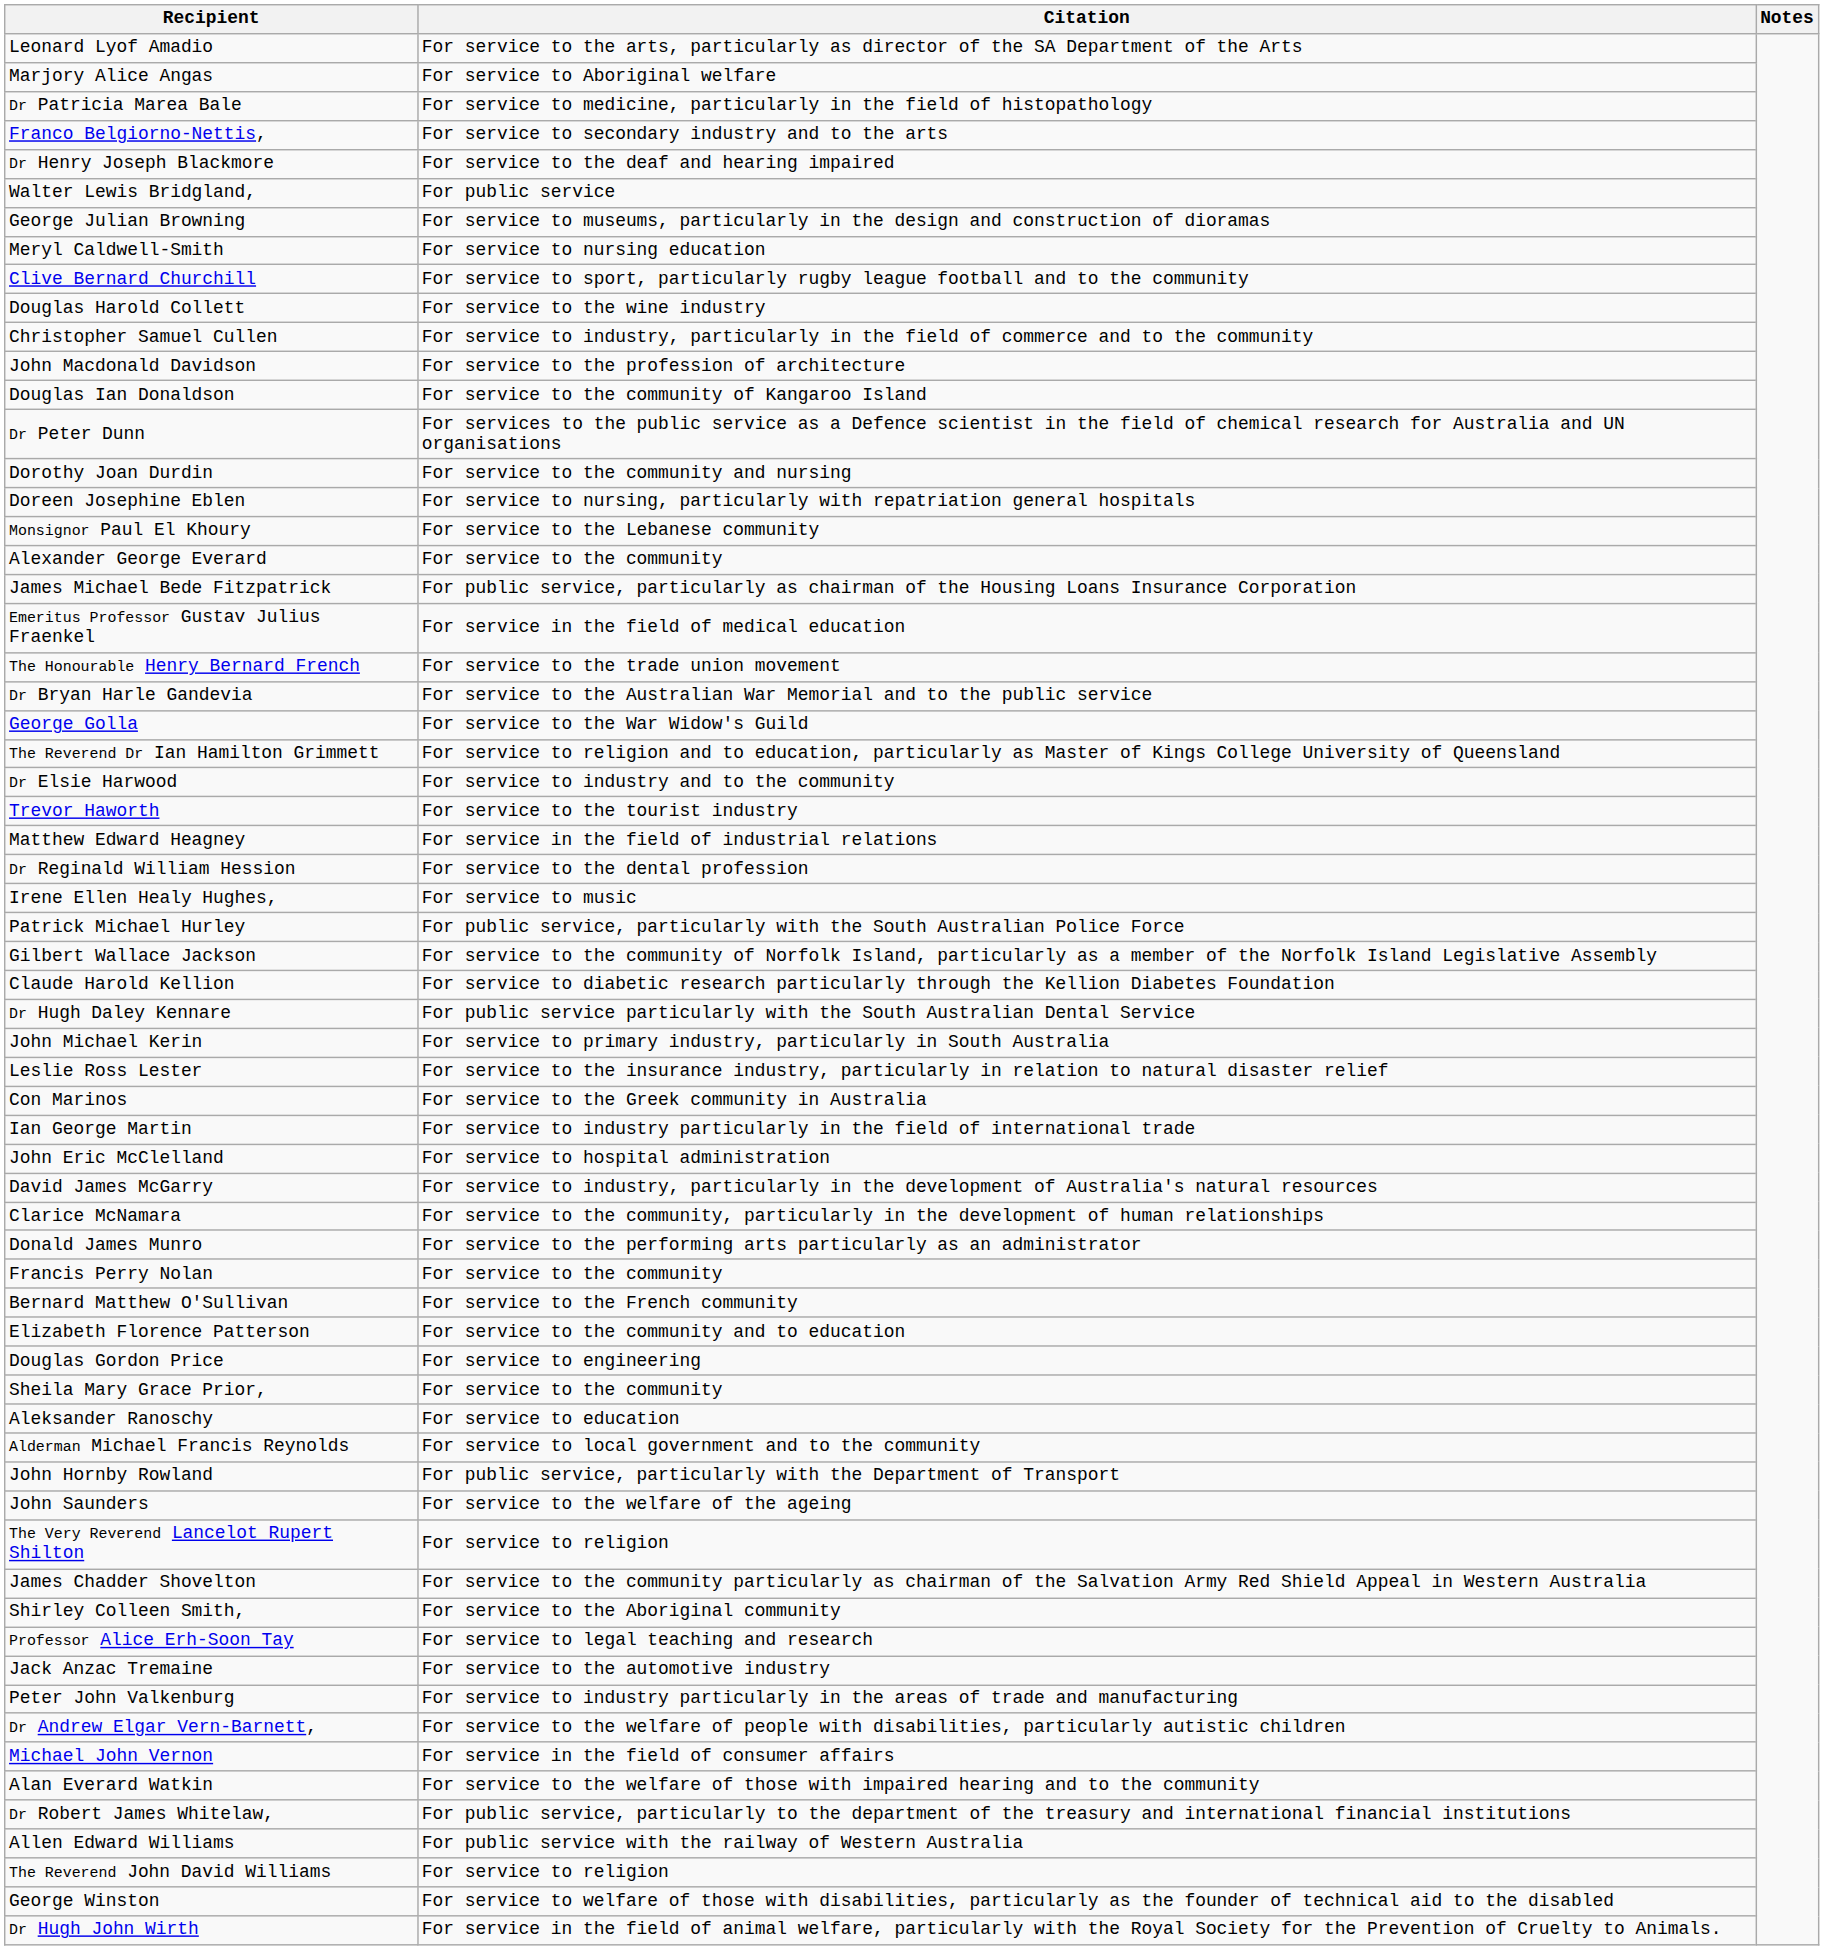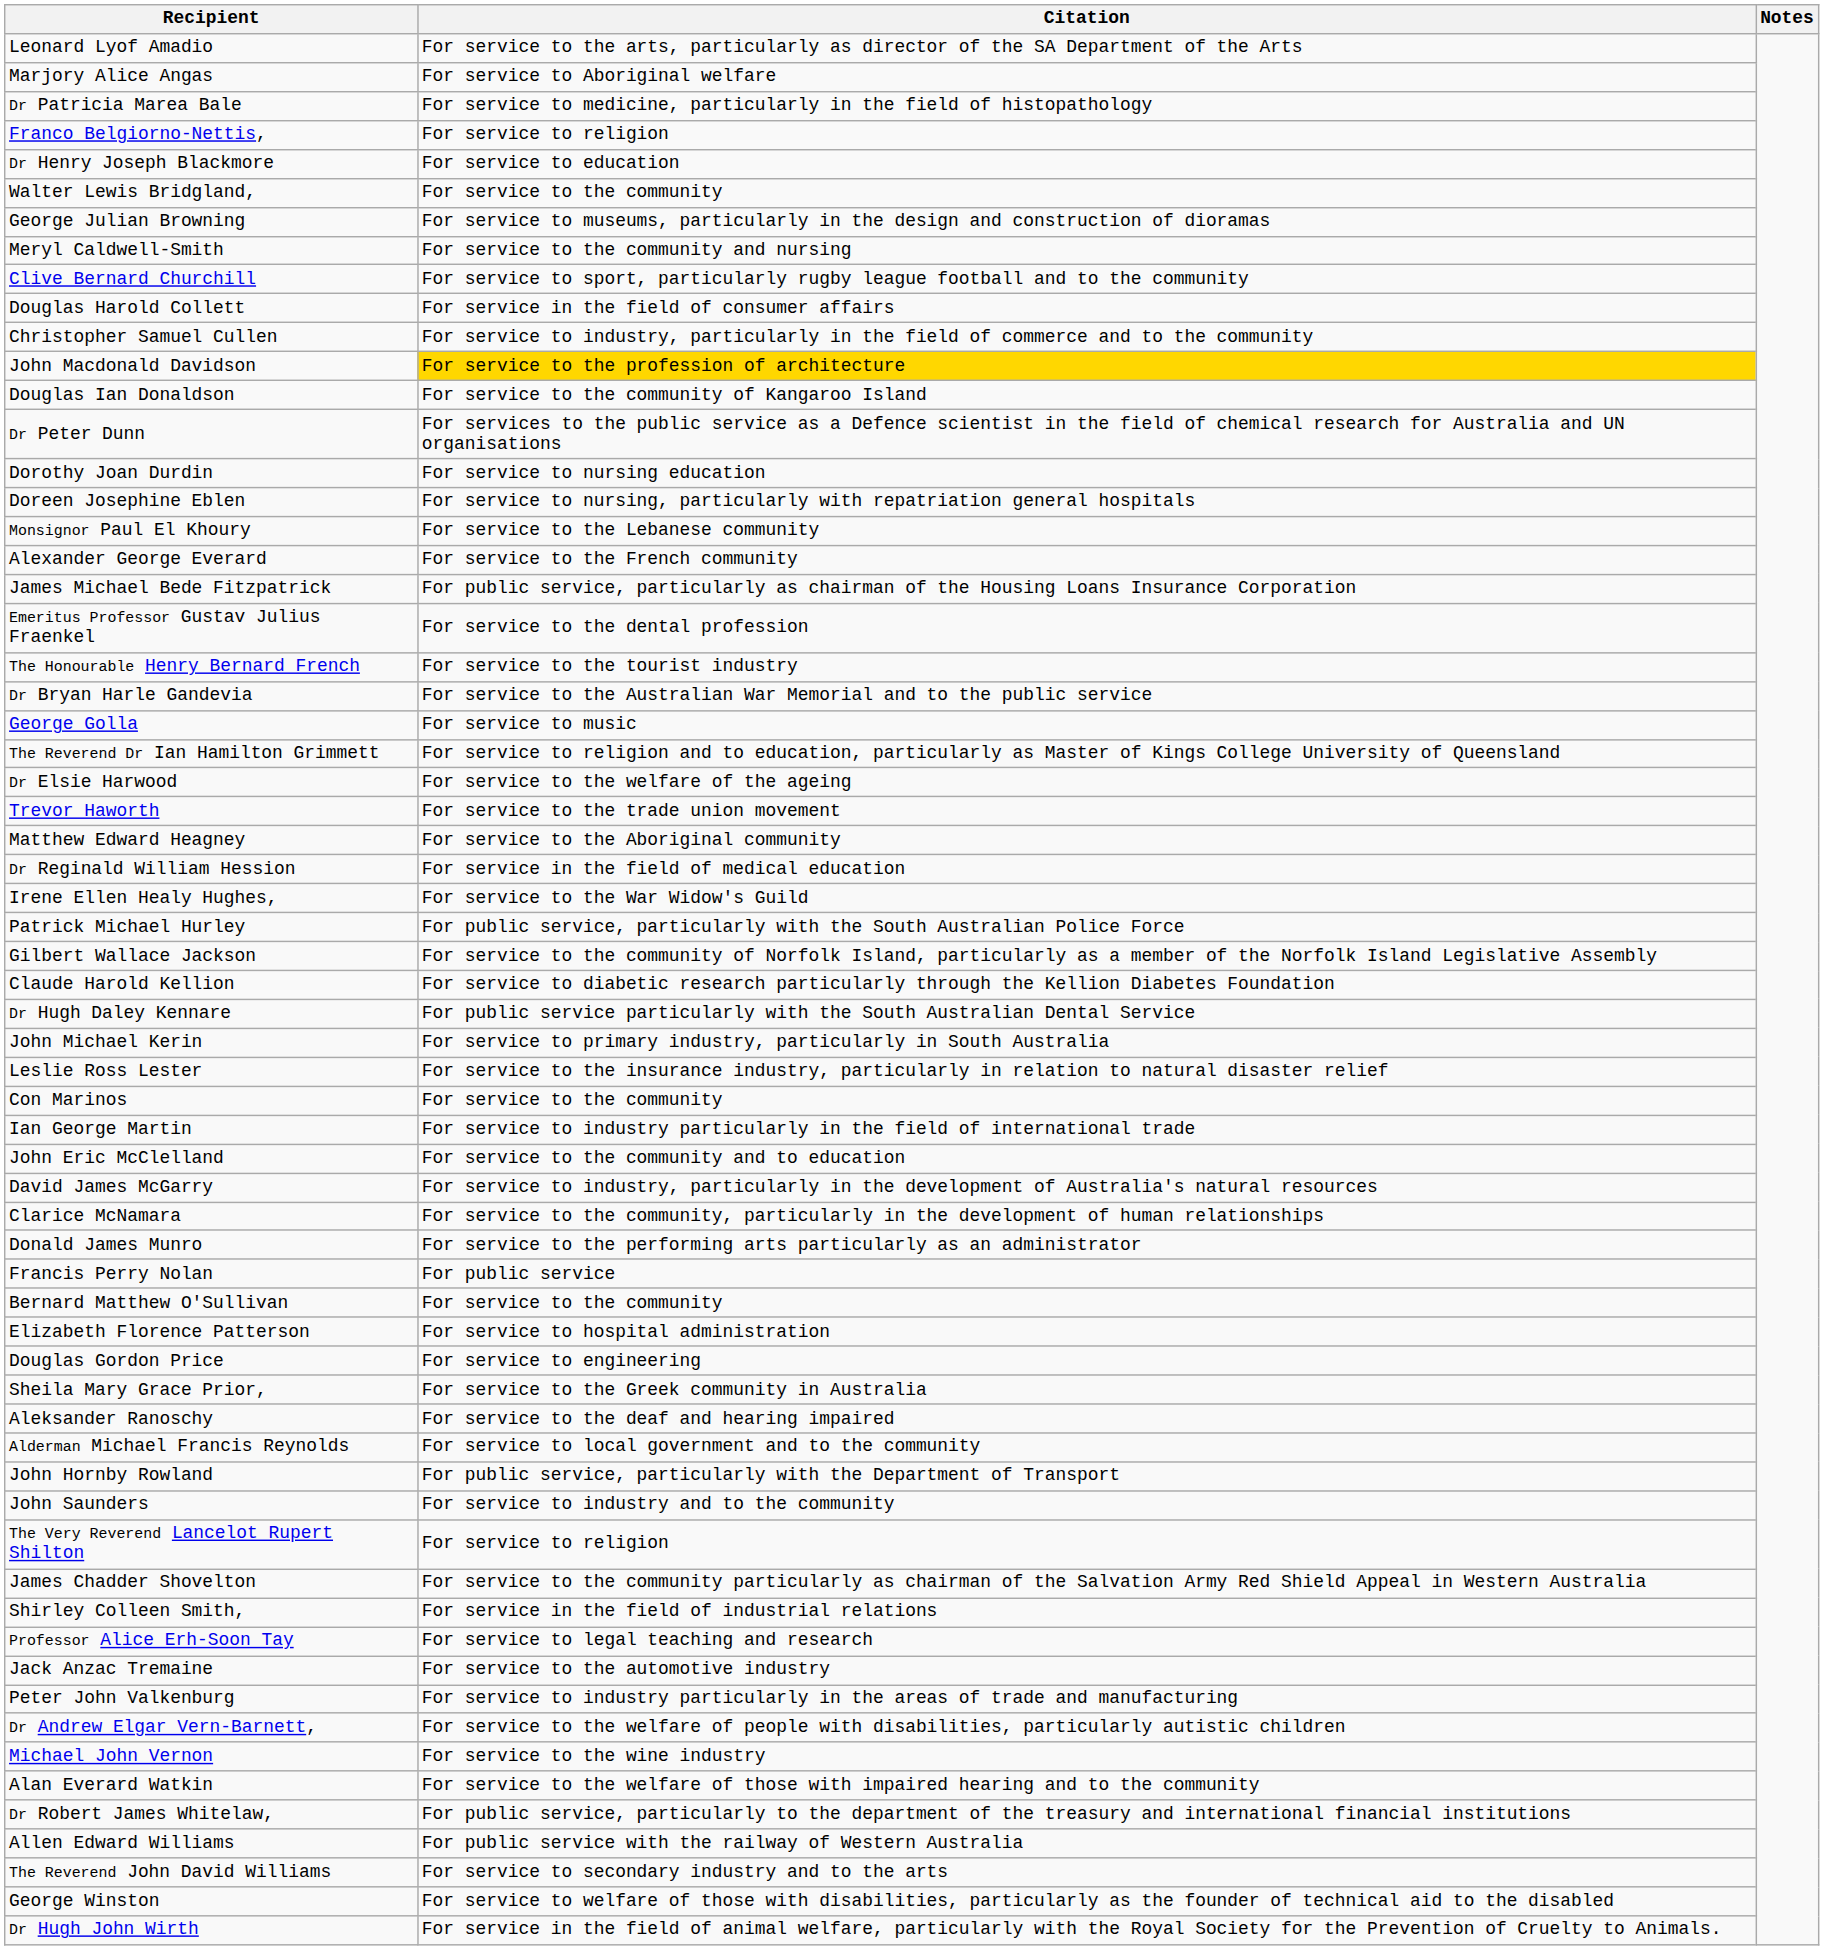Franco Belgiorno-Nettis, | Citation: For service to secondary industry and to the arts -> For service to religion
Dr Henry Joseph Blackmore | Citation: For service to the deaf and hearing impaired -> For service to education
Walter Lewis Bridgland, | Citation: For public service -> For service to the community
Meryl Caldwell-Smith | Citation: For service to nursing education -> For service to the community and nursing
Douglas Harold Collett | Citation: For service to the wine industry -> For service in the field of consumer affairs
John Macdonald Davidson | Citation: no background -> gold background
Dorothy Joan Durdin | Citation: For service to the community and nursing -> For service to nursing education
Alexander George Everard | Citation: For service to the community -> For service to the French community
Emeritus Professor Gustav Julius Fraenkel | Citation: For service in the field of medical education -> For service to the dental profession
The Honourable Henry Bernard French | Citation: For service to the trade union movement -> For service to the tourist industry
George Golla | Citation: For service to the War Widow's Guild -> For service to music
Dr Elsie Harwood | Citation: For service to industry and to the community -> For service to the welfare of the ageing
Trevor Haworth | Citation: For service to the tourist industry -> For service to the trade union movement
Matthew Edward Heagney | Citation: For service in the field of industrial relations -> For service to the Aboriginal community
Dr Reginald William Hession | Citation: For service to the dental profession -> For service in the field of medical education
Irene Ellen Healy Hughes, | Citation: For service to music -> For service to the War Widow's Guild
Con Marinos | Citation: For service to the Greek community in Australia -> For service to the community
John Eric McClelland | Citation: For service to hospital administration -> For service to the community and to education
Francis Perry Nolan | Citation: For service to the community -> For public service
Bernard Matthew O'Sullivan | Citation: For service to the French community -> For service to the community
Elizabeth Florence Patterson | Citation: For service to the community and to education -> For service to hospital administration
Sheila Mary Grace Prior, | Citation: For service to the community -> For service to the Greek community in Australia
Aleksander Ranoschy | Citation: For service to education -> For service to the deaf and hearing impaired
John Saunders | Citation: For service to the welfare of the ageing -> For service to industry and to the community
Shirley Colleen Smith, | Citation: For service to the Aboriginal community -> For service in the field of industrial relations
Michael John Vernon | Citation: For service in the field of consumer affairs -> For service to the wine industry
The Reverend John David Williams | Citation: For service to religion -> For service to secondary industry and to the arts
